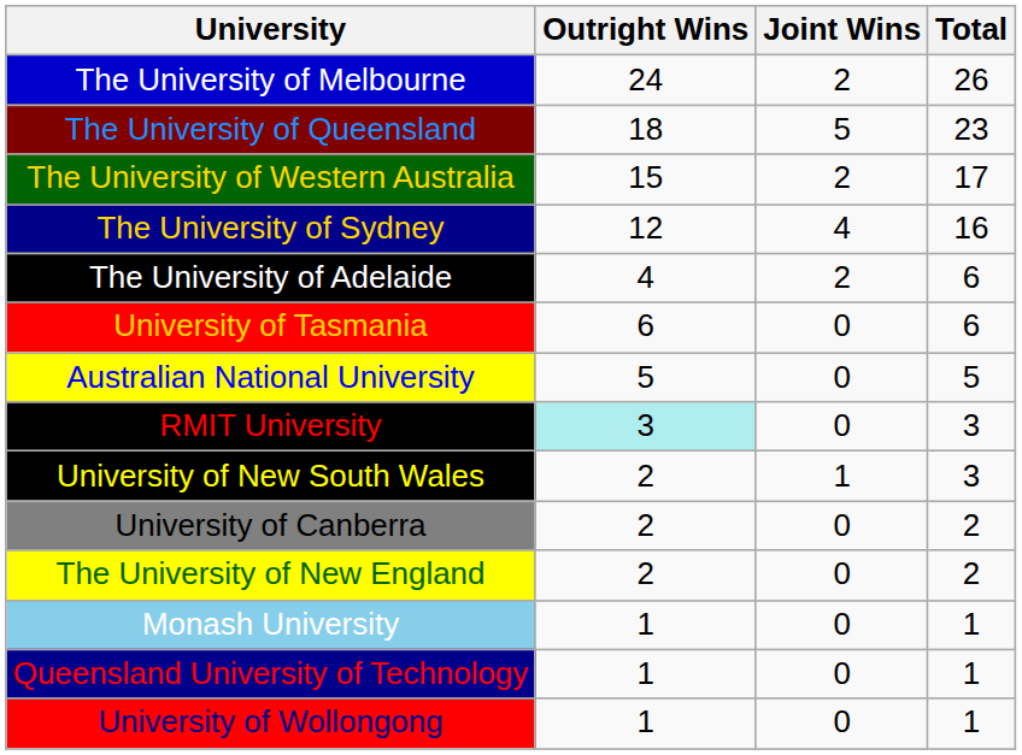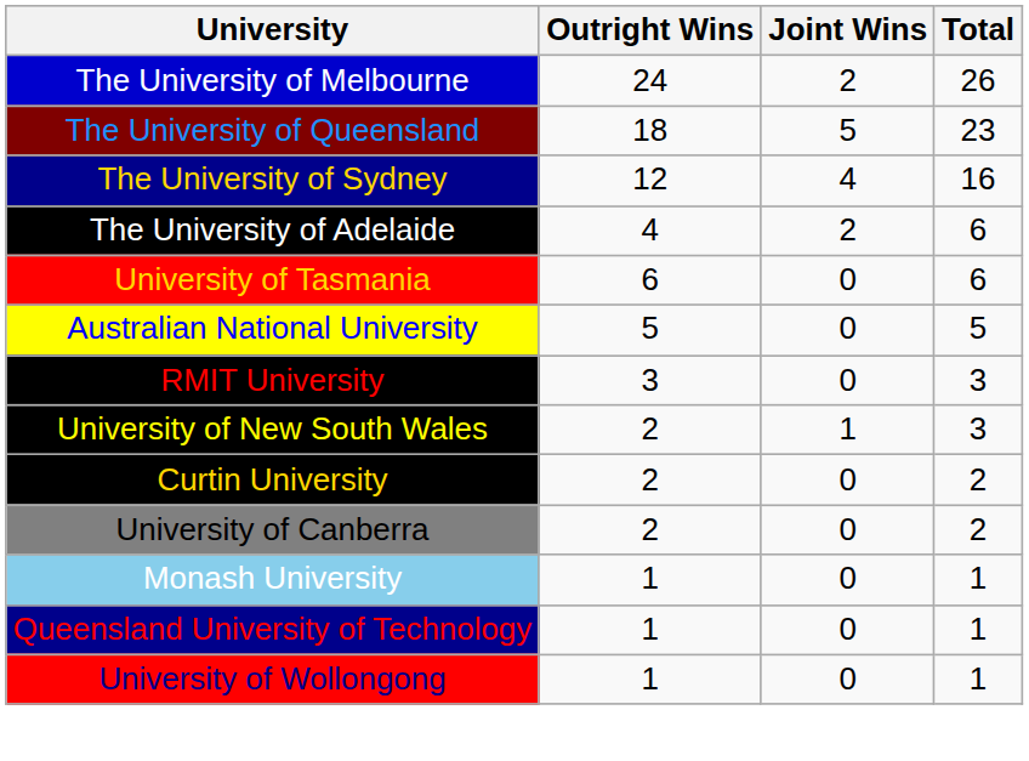- row: The University of Western Australia | 15 | 2 | 17
RMIT University | Outright Wins: paleturquoise background -> no background
+ row: Curtin University | 2 | 0 | 2
- row: The University of New England | 2 | 0 | 2
